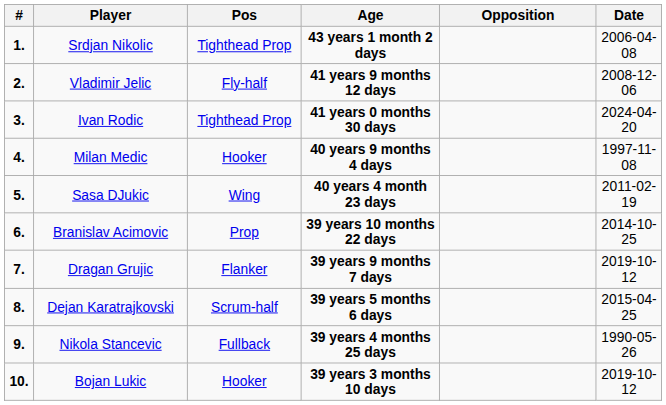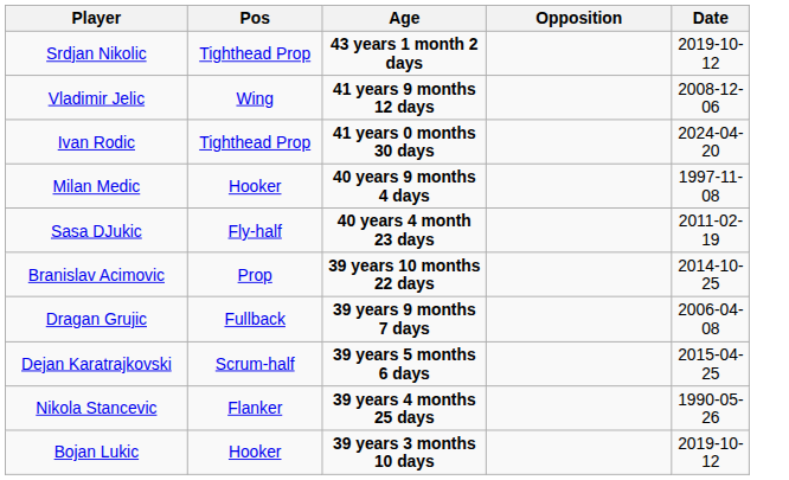- column: # | 1. | 2. | 3. | 4. | 5. | 6. | 7. | 8. | 9. | 10.
Srdjan Nikolic | Date: 2006-04-08 -> 2019-10-12
Vladimir Jelic | Pos: Fly-half -> Wing
Sasa DJukic | Pos: Wing -> Fly-half
Dragan Grujic | Pos: Flanker -> Fullback
Dragan Grujic | Date: 2019-10-12 -> 2006-04-08
Nikola Stancevic | Pos: Fullback -> Flanker
